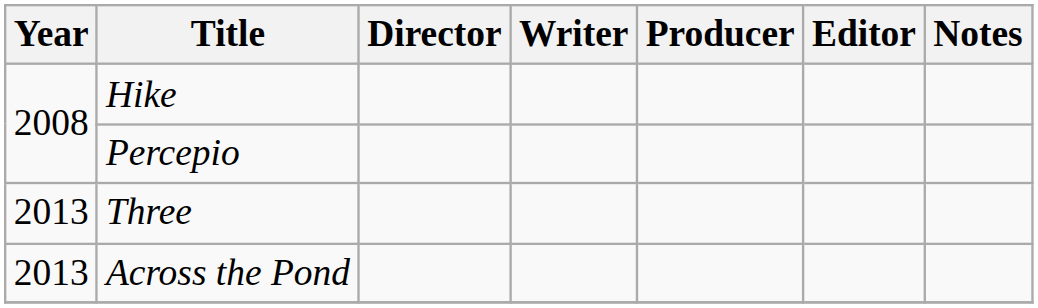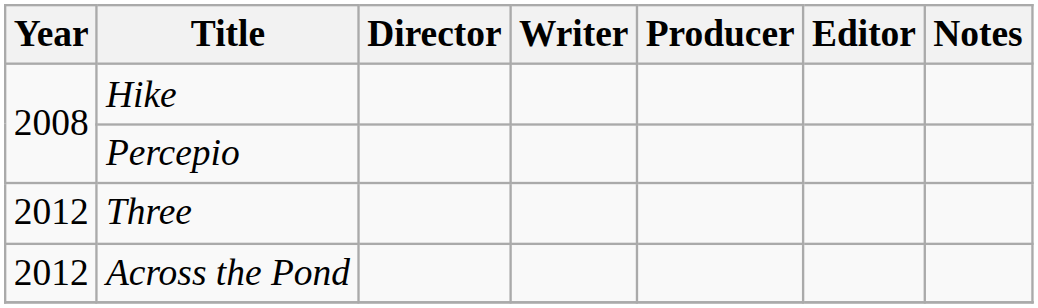Three | Year: 2013 -> 2012
Across the Pond | Year: 2013 -> 2012
